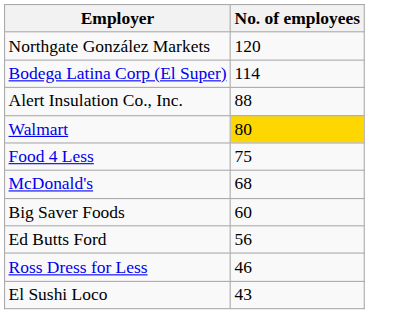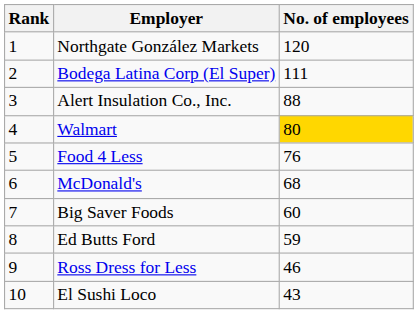+ column: Rank | 1 | 2 | 3 | 4 | 5 | 6 | 7 | 8 | 9 | 10
Bodega Latina Corp (El Super) | No. of employees: 114 -> 111
Food 4 Less | No. of employees: 75 -> 76
Ed Butts Ford | No. of employees: 56 -> 59
